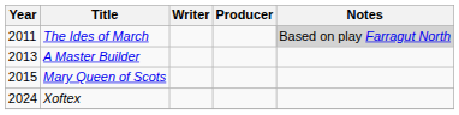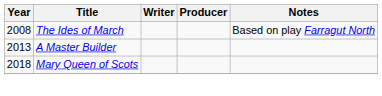The Ides of March | Year: 2011 -> 2008
The Ides of March | Notes: lightgrey background -> no background
Mary Queen of Scots | Year: 2015 -> 2018
- row: 2024 | Xoftex
